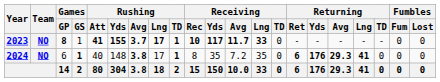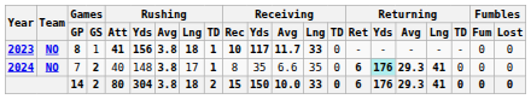2023 | Rushing / Yds: 155 -> 156
2023 | Rushing / Avg: 3.7 -> 3.8
2023 | Rushing / Lng: 17 -> 18
2024 | Games / GP: 6 -> 7
2024 | Games / GS: 1 -> 2
2024 | Receiving / Avg: 7.2 -> 6.6
2024 | Returning / Yds: no background -> paleturquoise background
